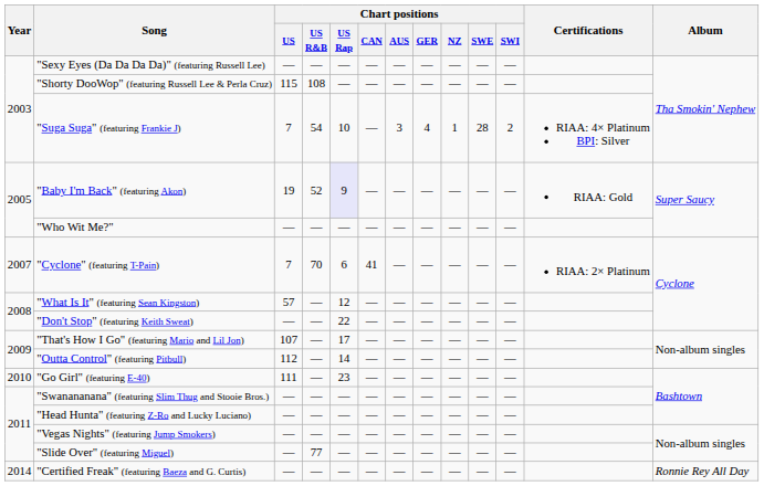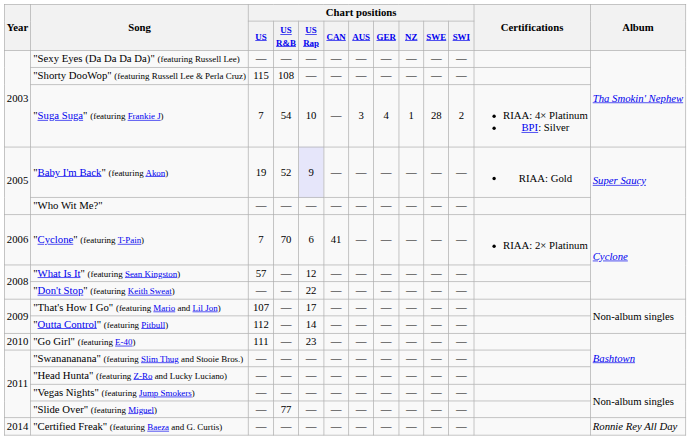"Cyclone" (featuring T-Pain) | Year: 2007 -> 2006
